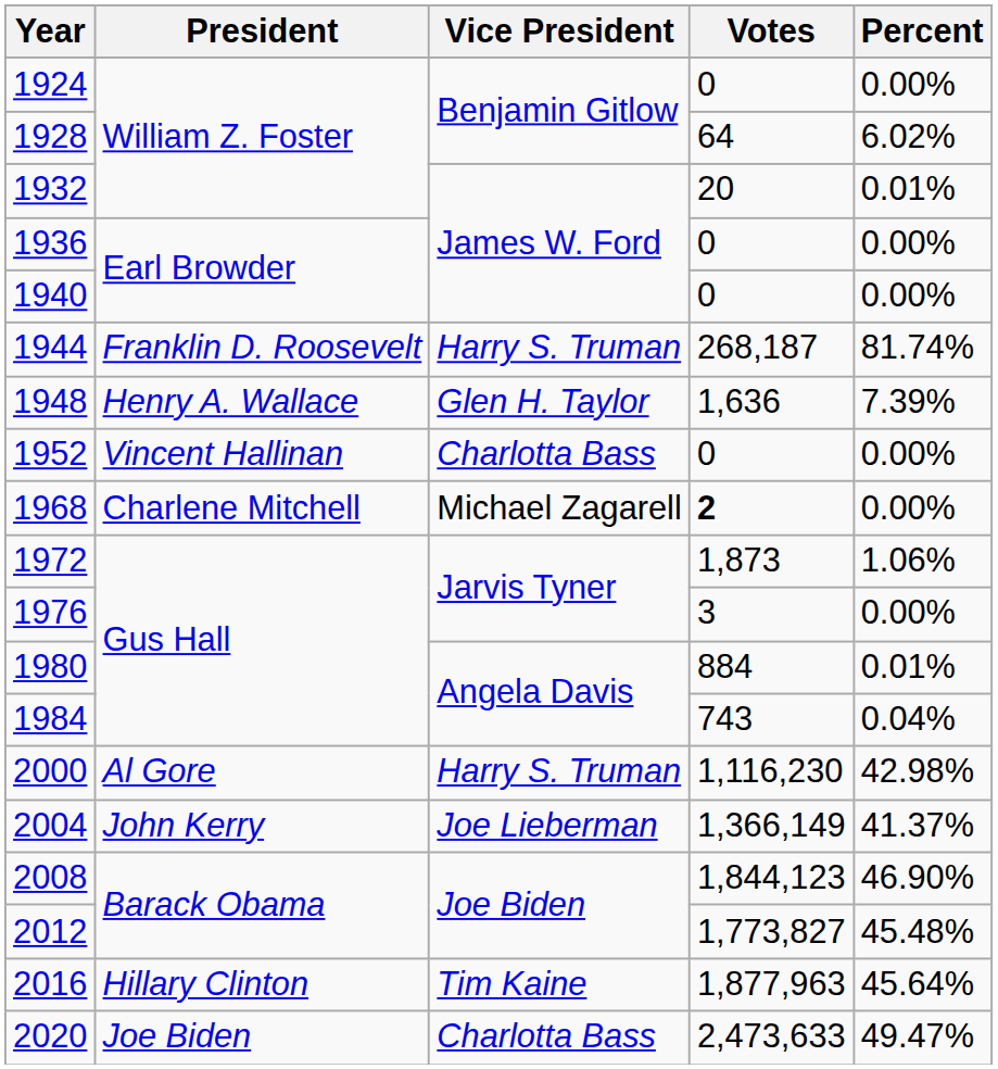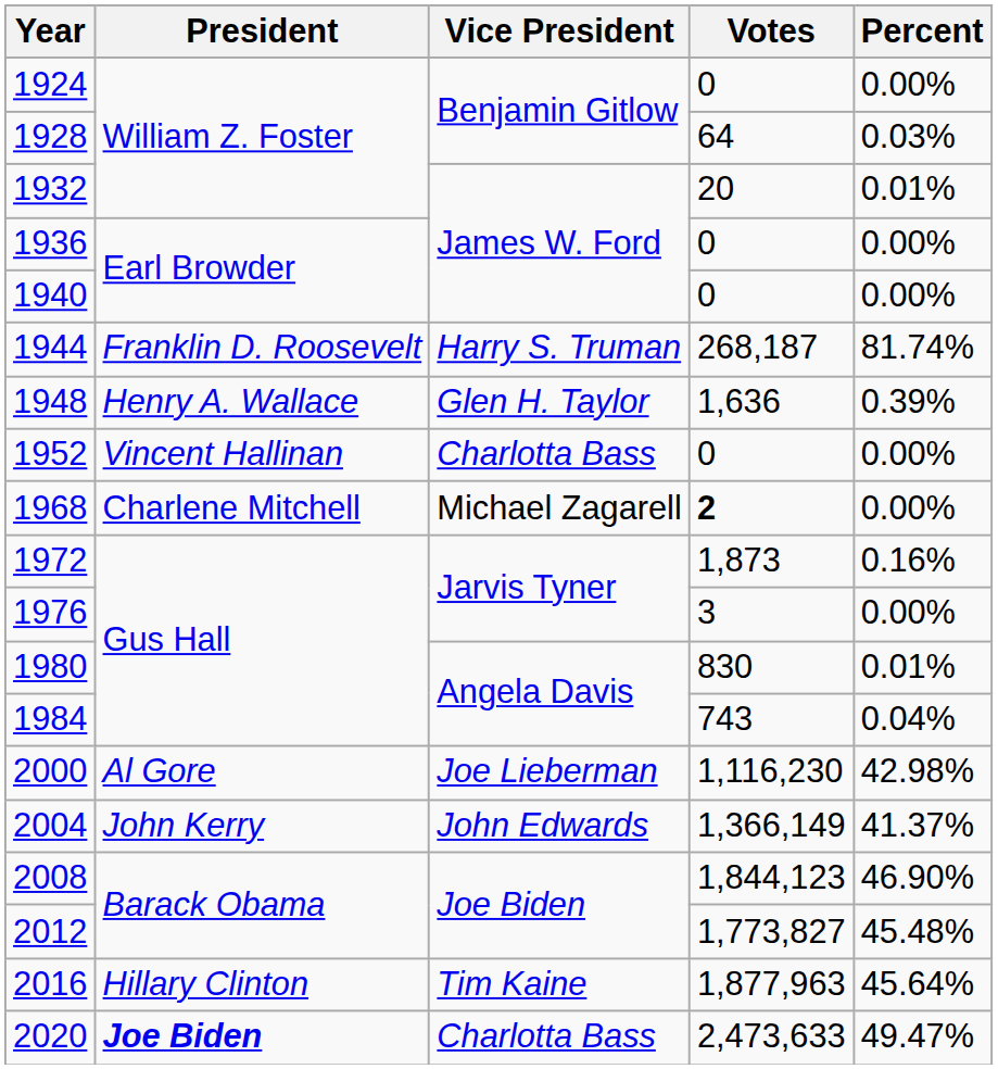1928 | Percent: 6.02% -> 0.03%
1948 | Percent: 7.39% -> 0.39%
1972 | Percent: 1.06% -> 0.16%
1980 | Votes: 884 -> 830
2000 | Vice President: Harry S. Truman -> Joe Lieberman
2004 | Vice President: Joe Lieberman -> John Edwards
2020 | President: normal -> bold
